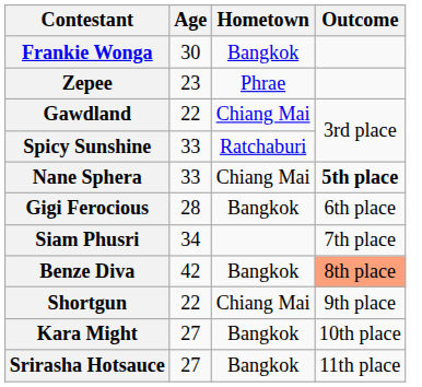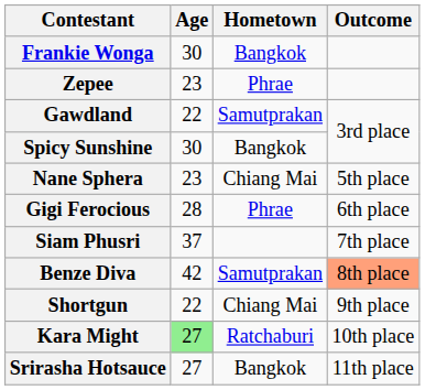Gawdland | Hometown: Chiang Mai -> Samutprakan
Spicy Sunshine | Age: 33 -> 30
Spicy Sunshine | Hometown: Ratchaburi -> Bangkok
Nane Sphera | Age: 33 -> 23
Nane Sphera | Outcome: bold -> normal
Gigi Ferocious | Hometown: Bangkok -> Phrae
Siam Phusri | Age: 34 -> 37
Benze Diva | Hometown: Bangkok -> Samutprakan
Kara Might | Age: no background -> lightgreen background
Kara Might | Hometown: Bangkok -> Ratchaburi
